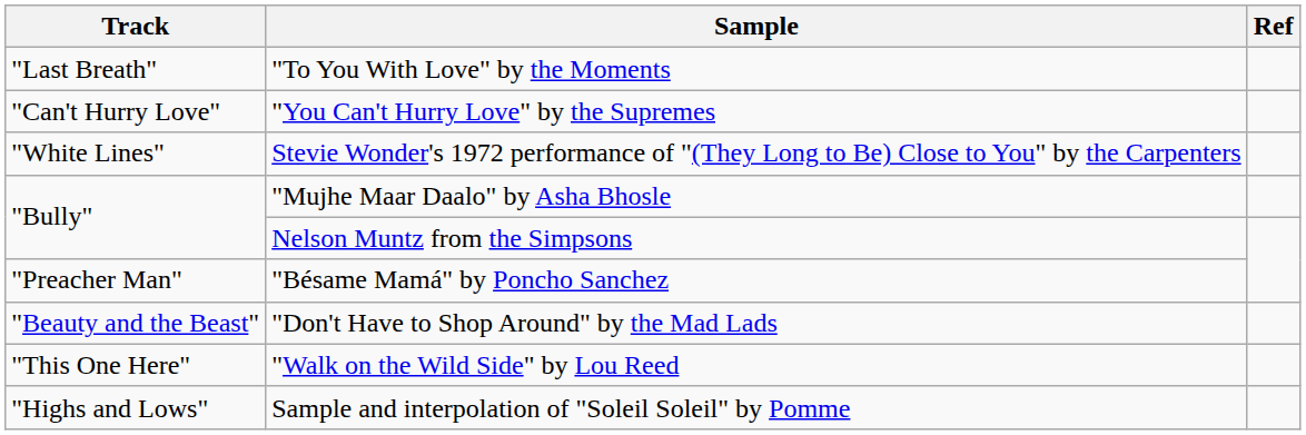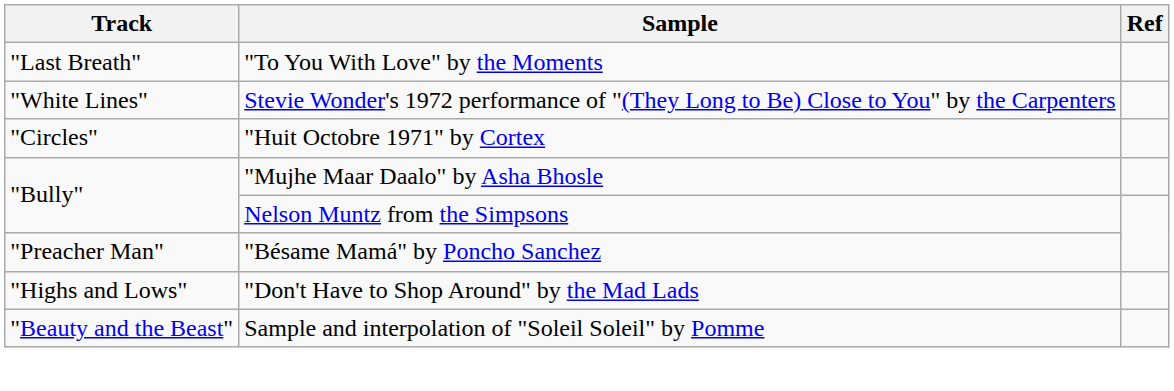- row: "Can't Hurry Love" | "You Can't Hurry Love" by the Supremes
+ row: "Circles" | "Huit Octobre 1971" by Cortex
"Don't Have to Shop Around" by the Mad Lads | Track: "Beauty and the Beast" -> "Highs and Lows"
- row: "This One Here" | "Walk on the Wild Side" by Lou Reed
Sample and interpolation of "Soleil Soleil" by Pomme | Track: "Highs and Lows" -> "Beauty and the Beast"
